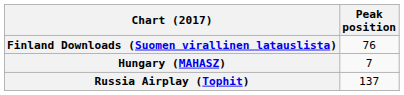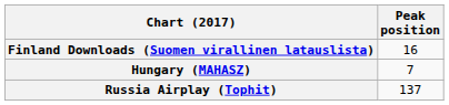Finland Downloads (Suomen virallinen latauslista) | Peak position: 76 -> 16
